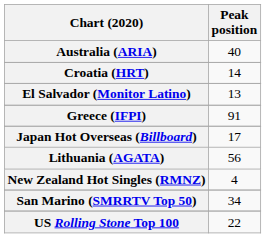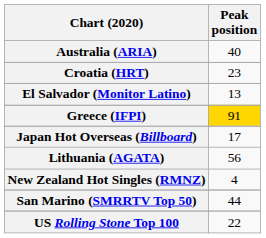Croatia (HRT) | Peak position: 14 -> 23
Greece (IFPI) | Peak position: no background -> gold background
San Marino (SMRRTV Top 50) | Peak position: 34 -> 44
